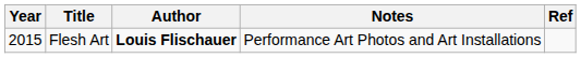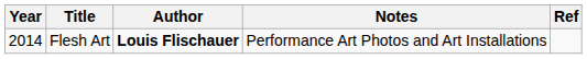Flesh Art | Year: 2015 -> 2014
